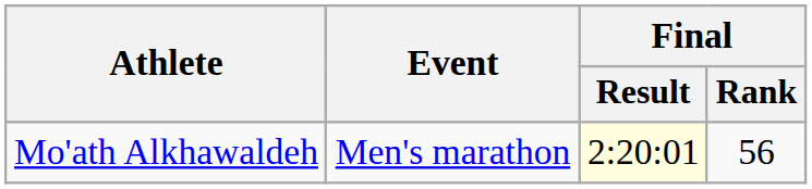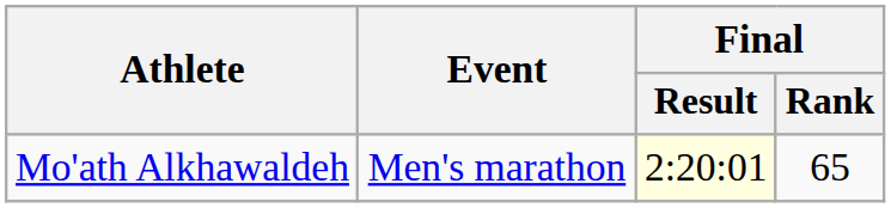Mo'ath Alkhawaldeh | Final / Rank: 56 -> 65
